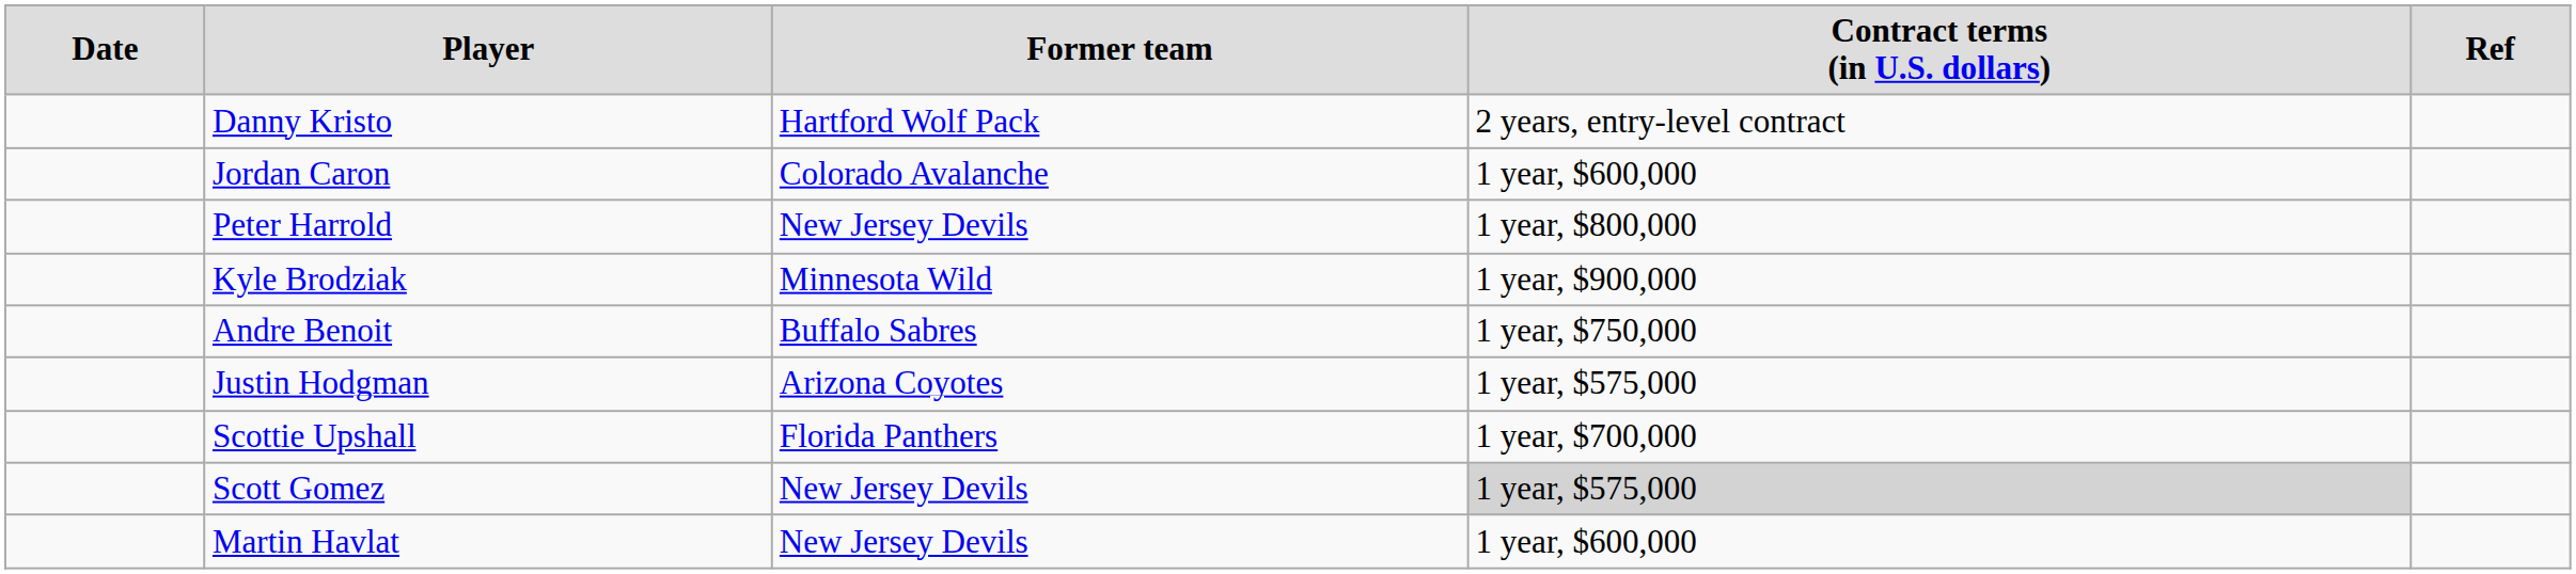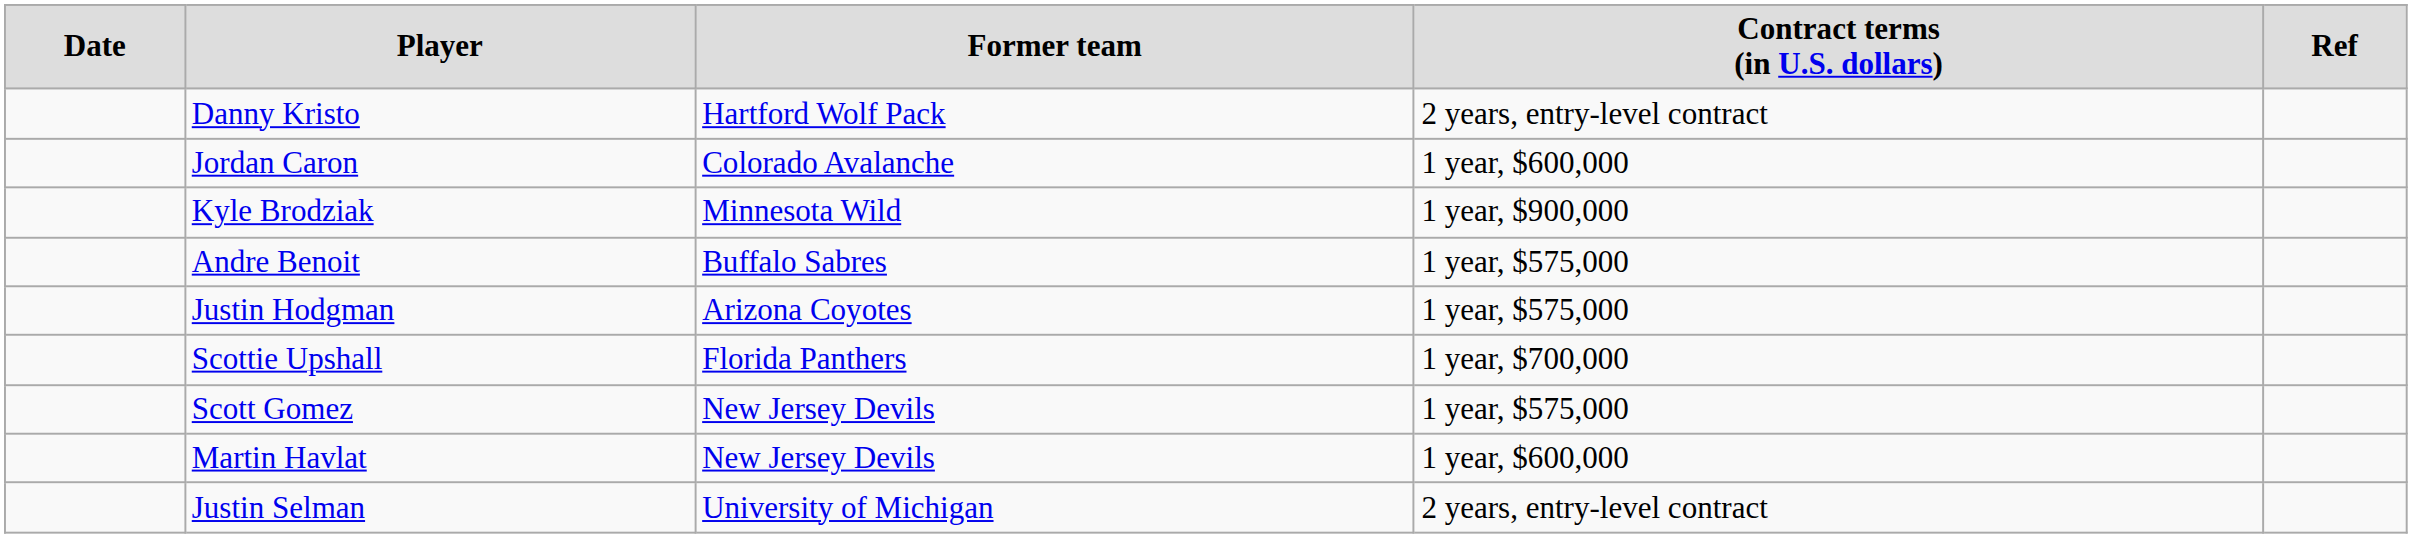- row: Peter Harrold | New Jersey Devils | 1 year, $800,000
Andre Benoit | column 4: 1 year, $750,000 -> 1 year, $575,000
Scott Gomez | column 4: lightgrey background -> no background
+ row: Justin Selman | University of Michigan | 2 years, entry-level contract
